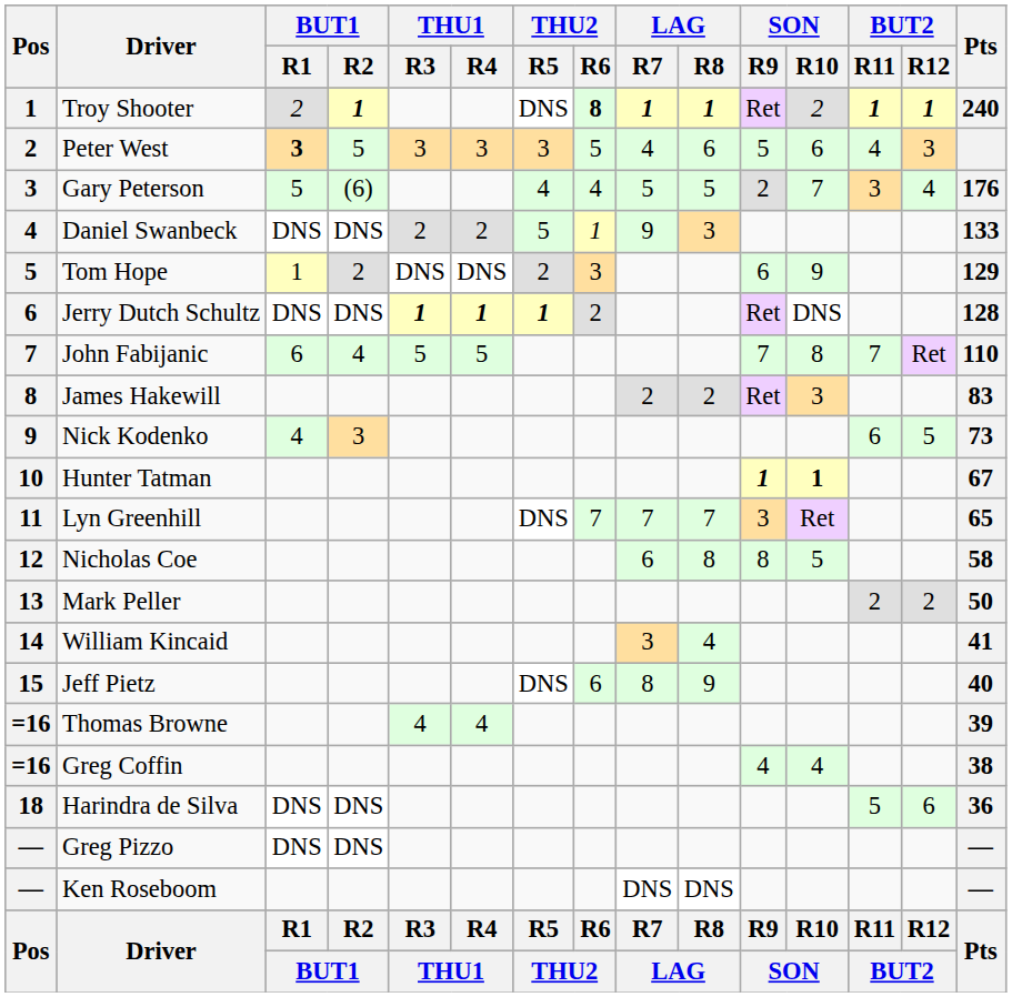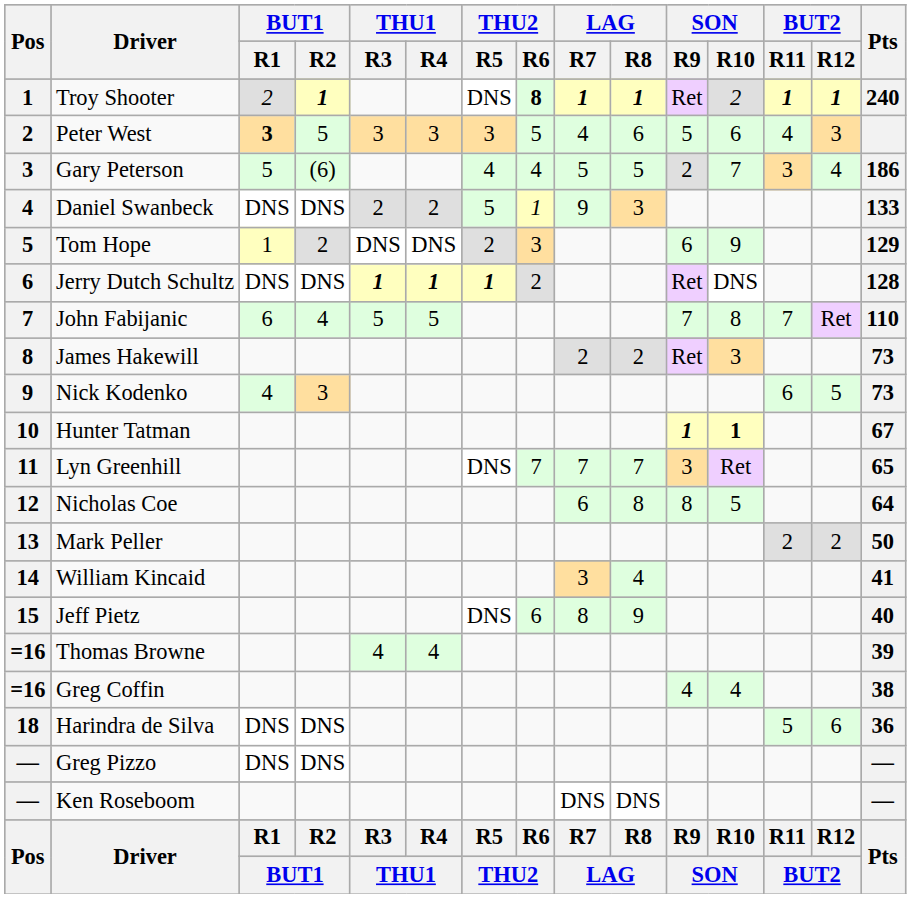Gary Peterson | Pts: 176 -> 186
James Hakewill | Pts: 83 -> 73
Nicholas Coe | Pts: 58 -> 64
